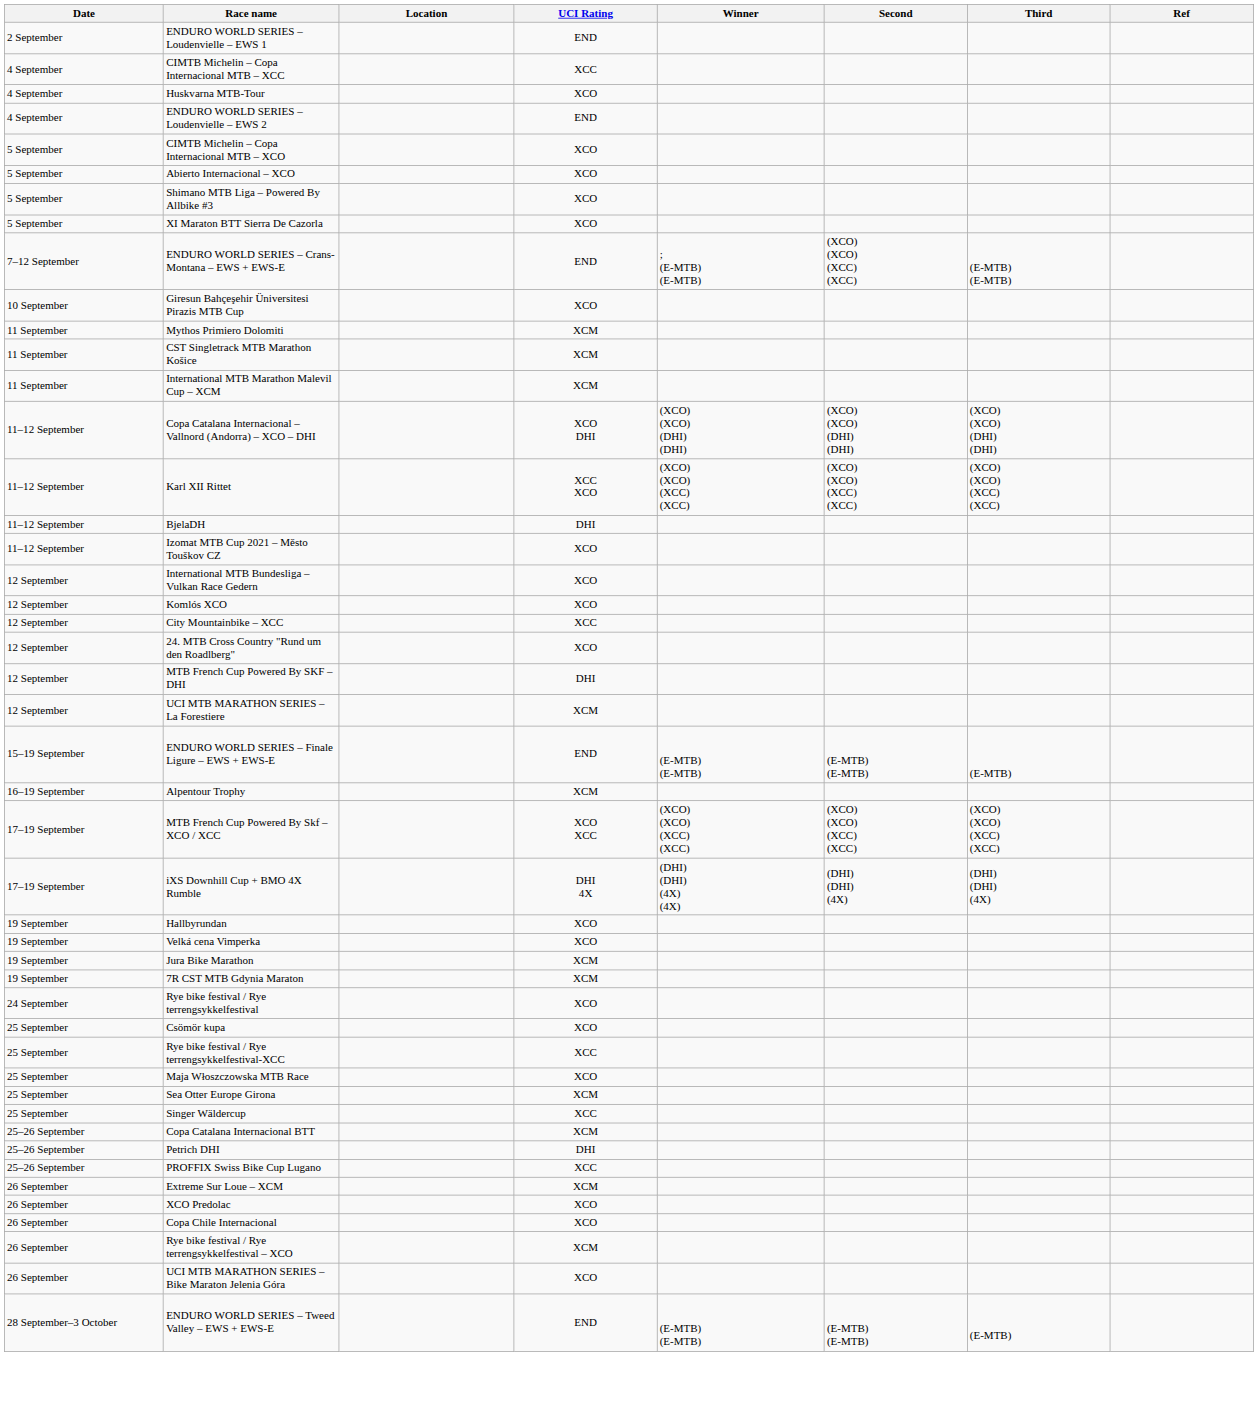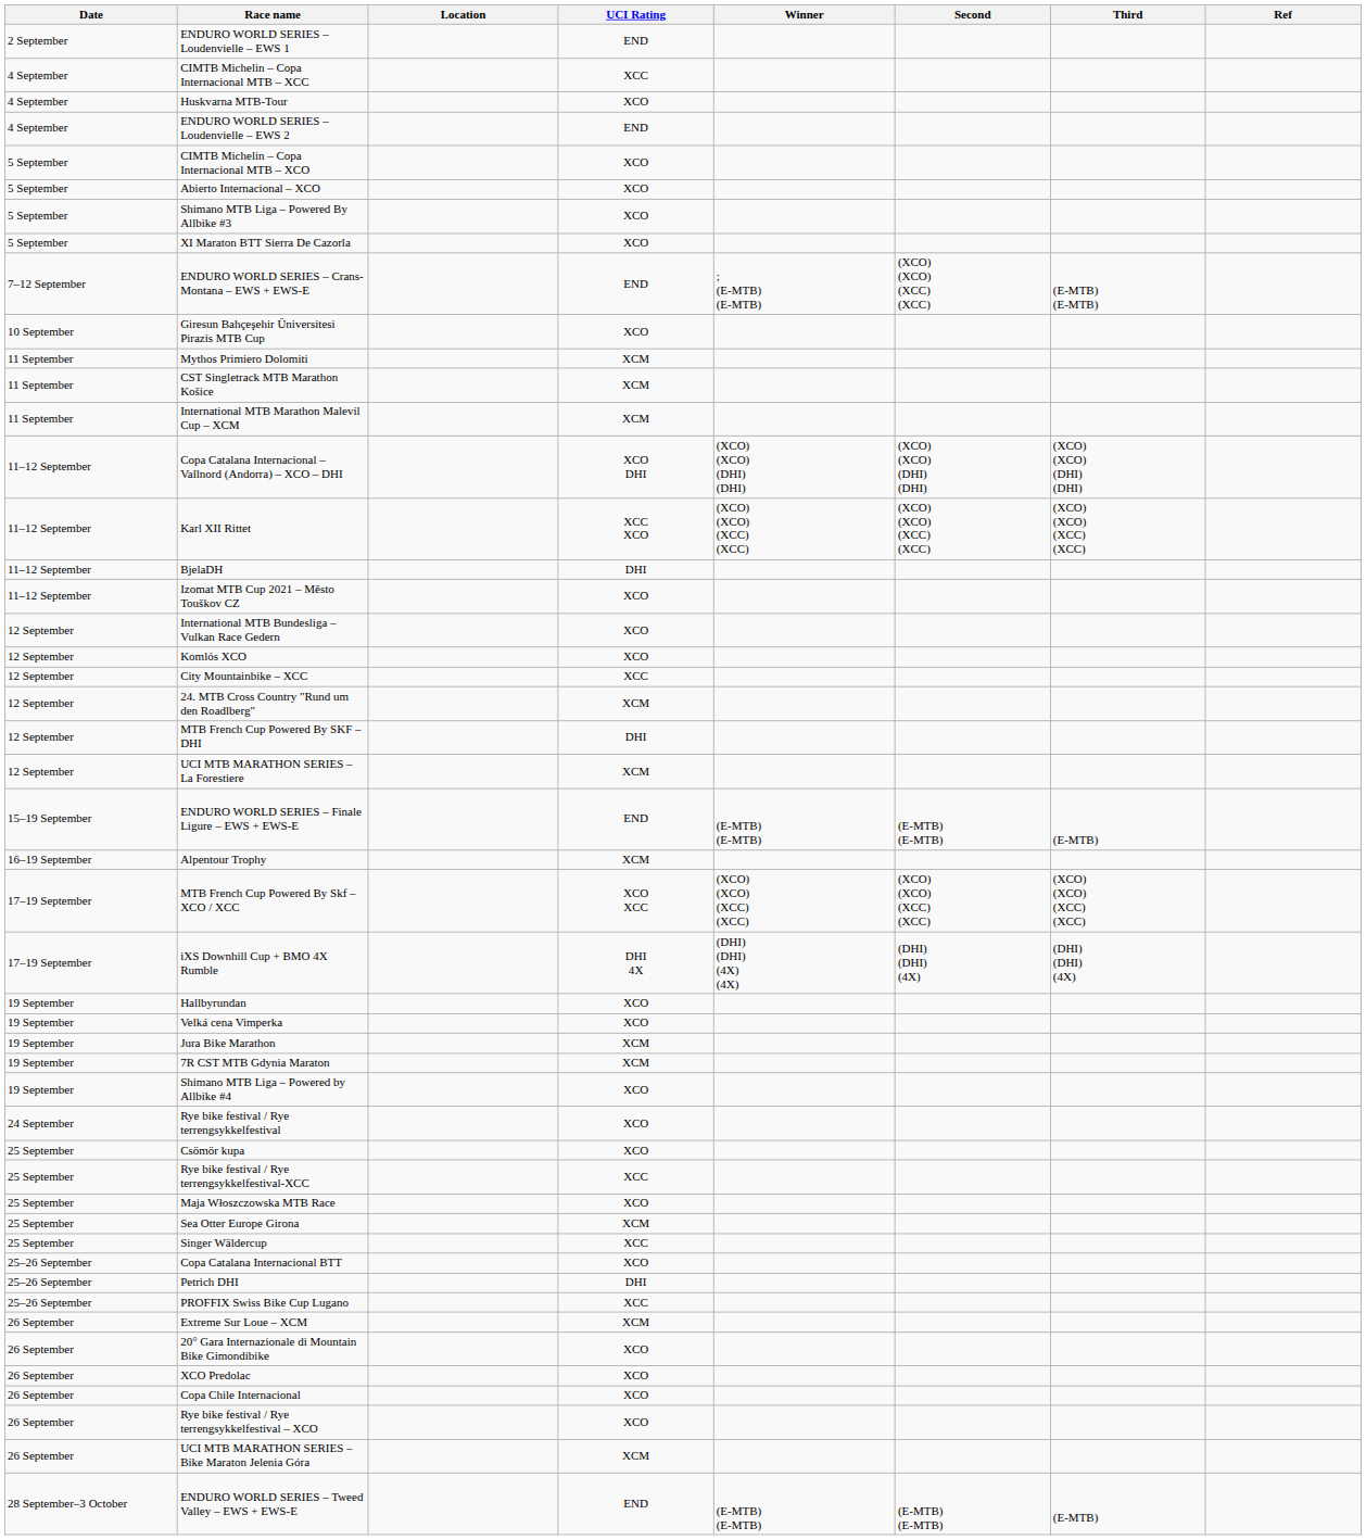24. MTB Cross Country "Rund um den Roadlberg" | UCI Rating: XCO -> XCM
+ row: 19 September | Shimano MTB Liga – Powered by Allbike #4 | XCO
Copa Catalana Internacional BTT | UCI Rating: XCM -> XCO
+ row: 26 September | 20° Gara Internazionale di Mountain Bike Gimondibike | XCO
Rye bike festival / Rye terrengsykkelfestival – XCO | UCI Rating: XCM -> XCO
UCI MTB MARATHON SERIES – Bike Maraton Jelenia Góra | UCI Rating: XCO -> XCM
